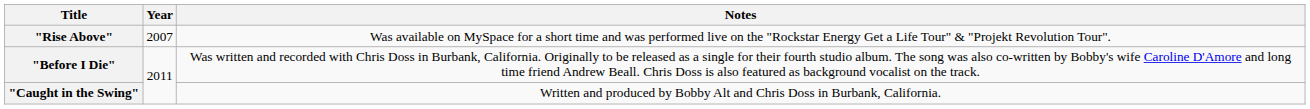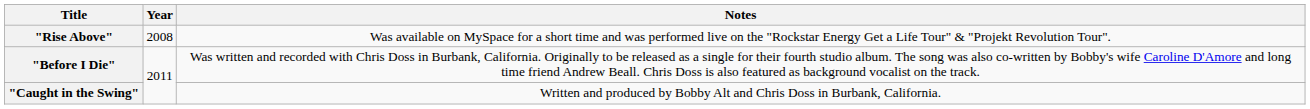"Rise Above" | Year: 2007 -> 2008
